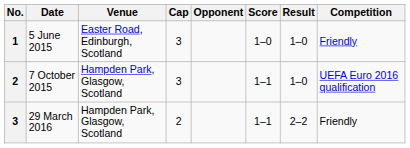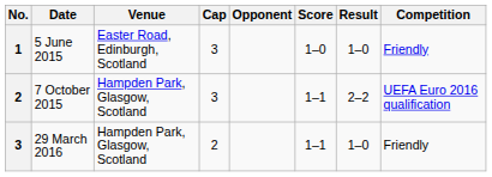7 October 2015 | Result: 1–0 -> 2–2
29 March 2016 | Result: 2–2 -> 1–0
